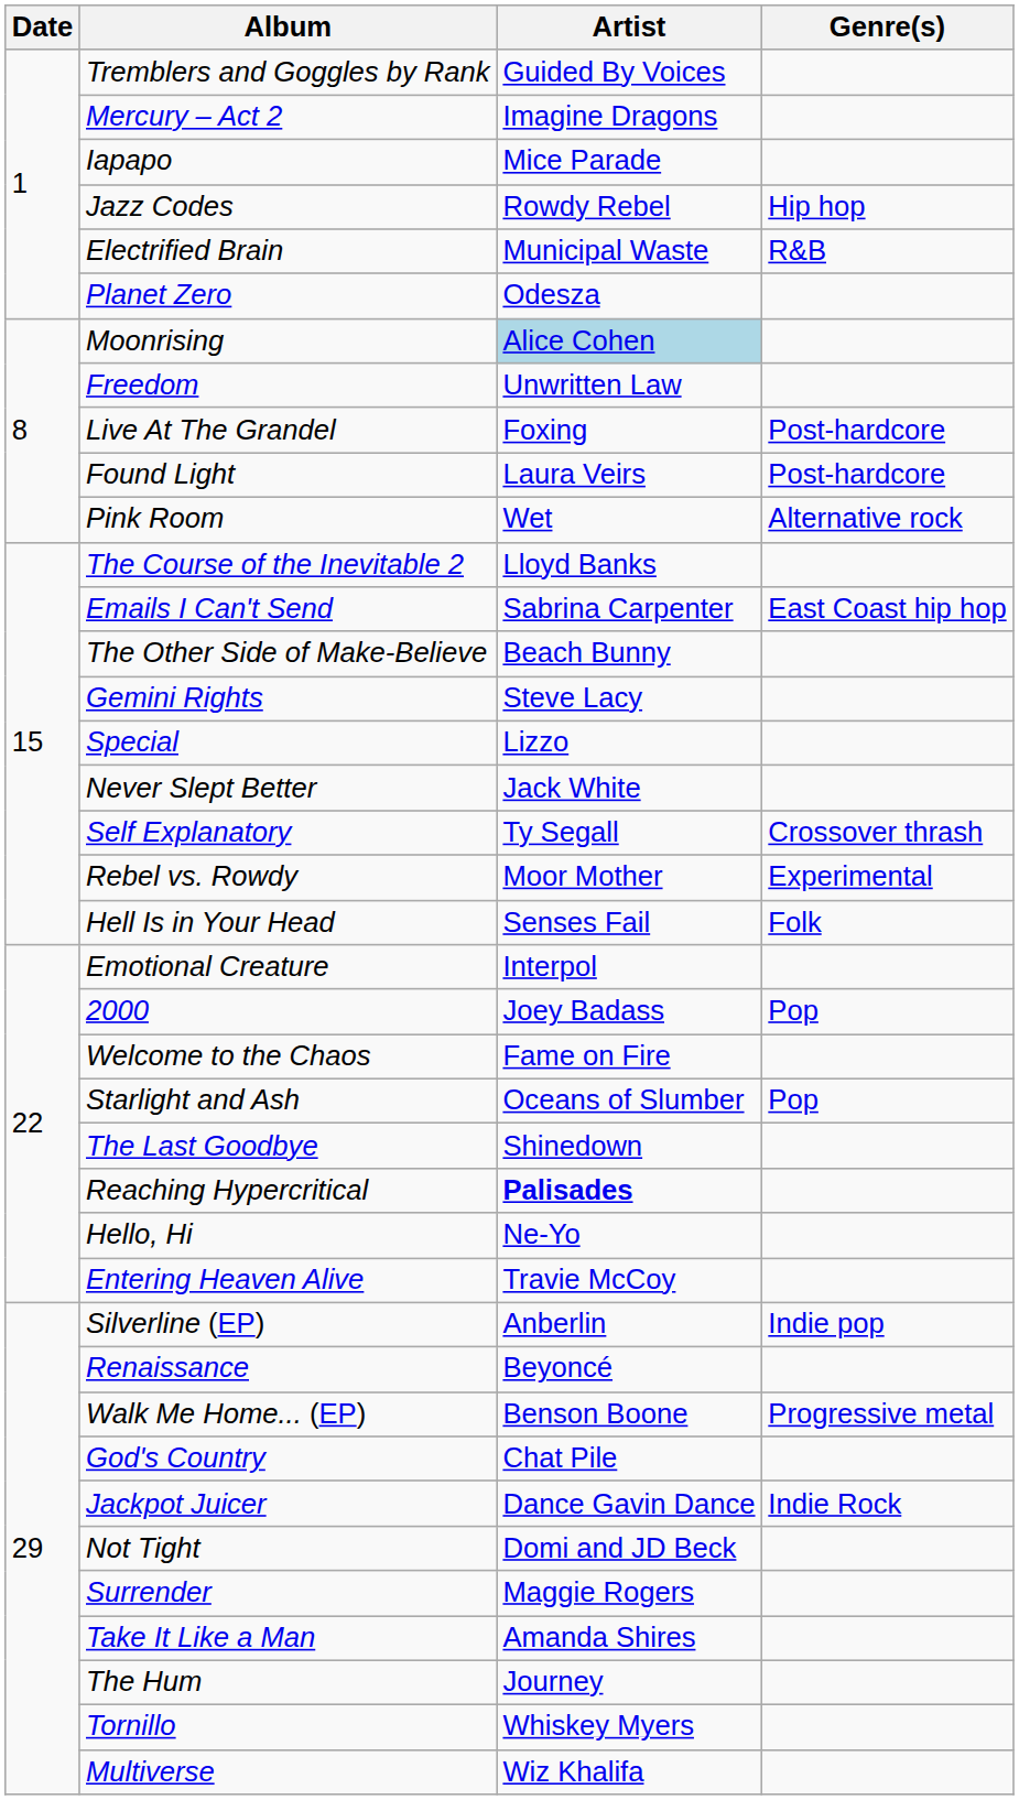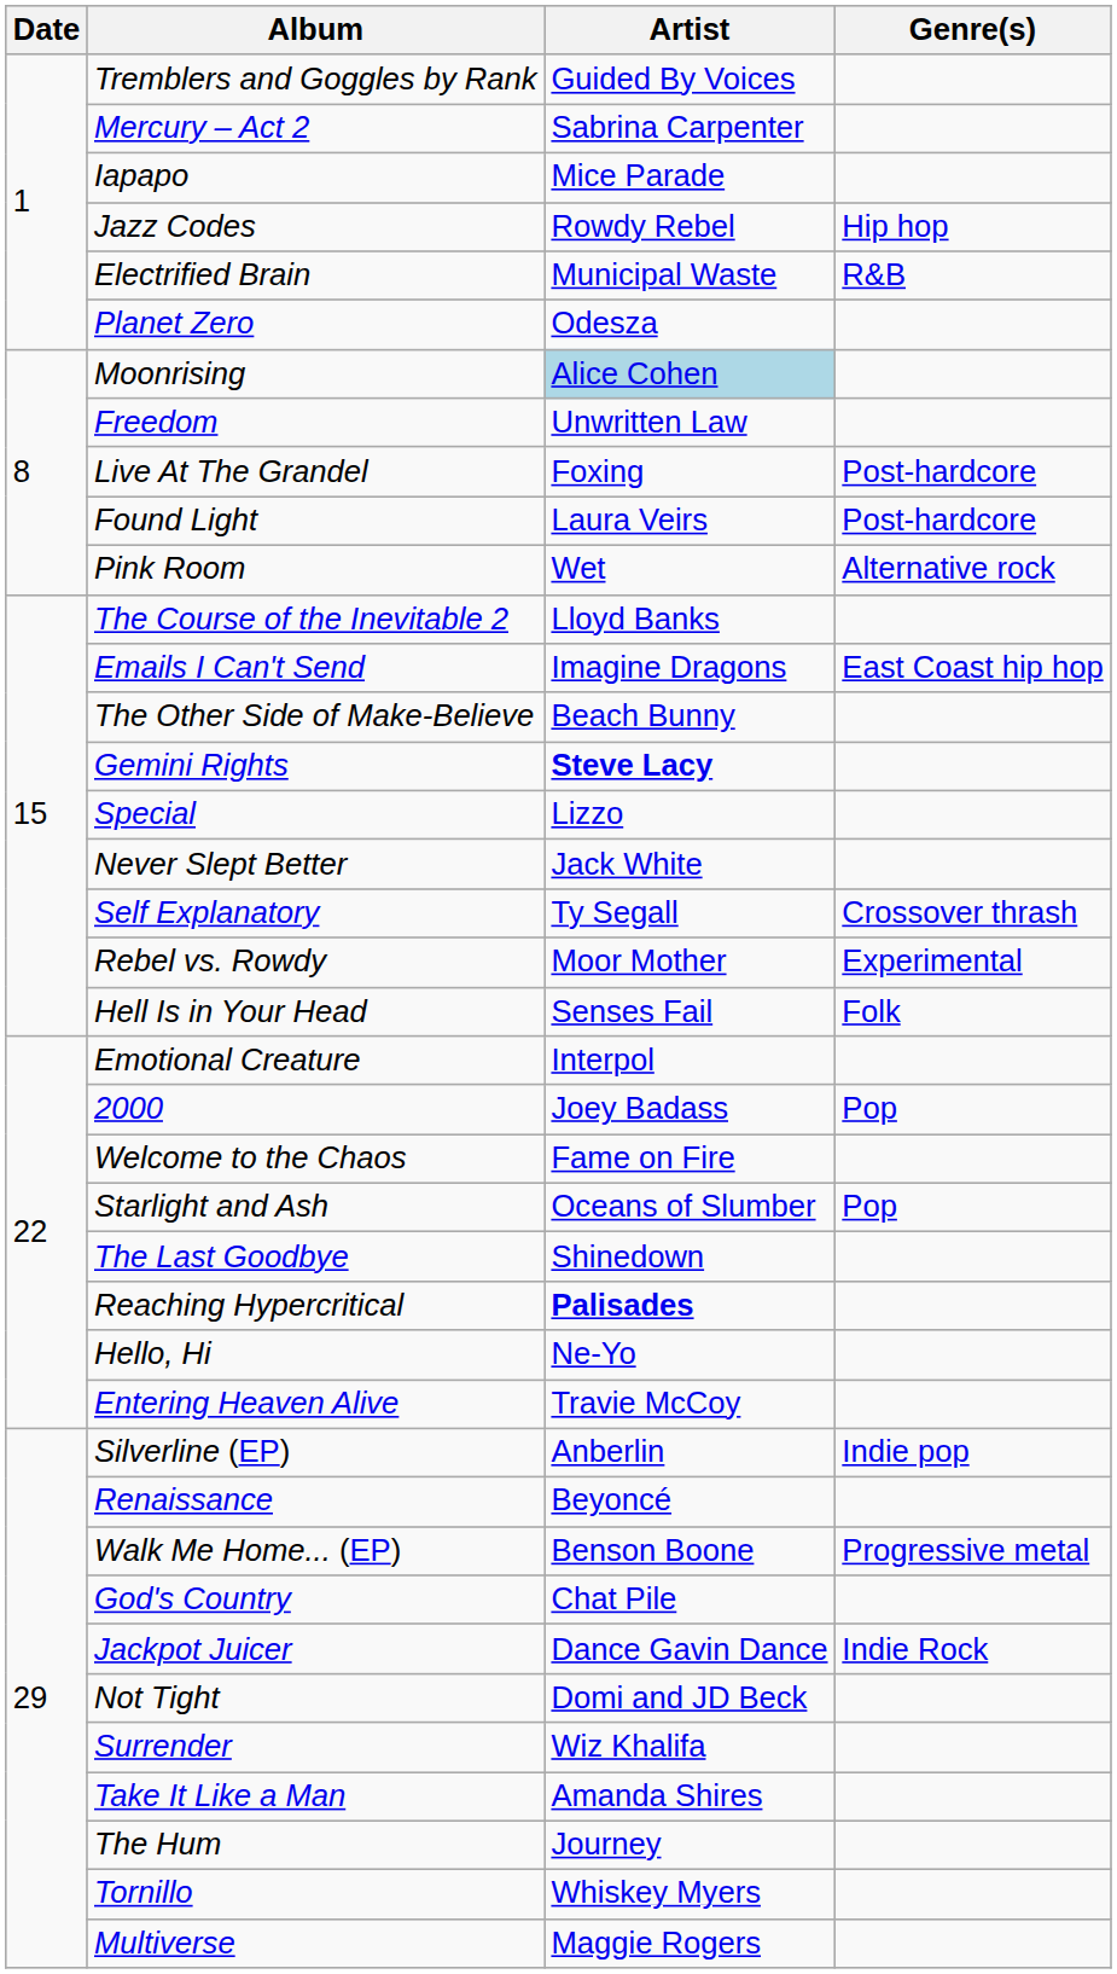Mercury – Act 2 | Artist: Imagine Dragons -> Sabrina Carpenter
Emails I Can't Send | Artist: Sabrina Carpenter -> Imagine Dragons
Gemini Rights | Artist: normal -> bold
Surrender | Artist: Maggie Rogers -> Wiz Khalifa
Multiverse | Artist: Wiz Khalifa -> Maggie Rogers
